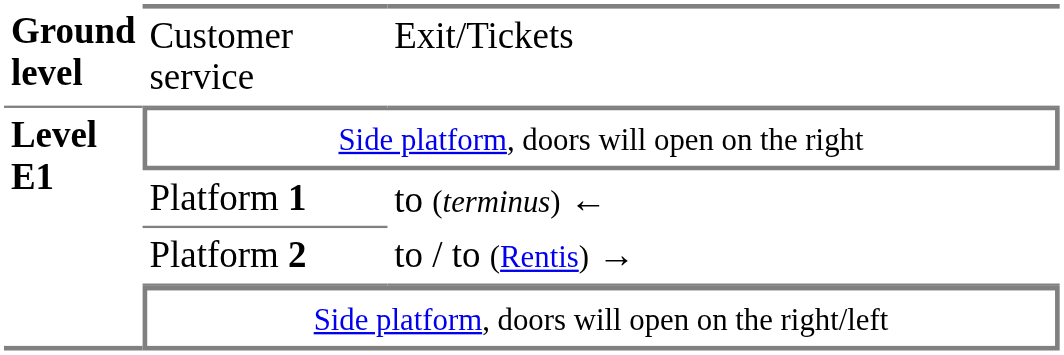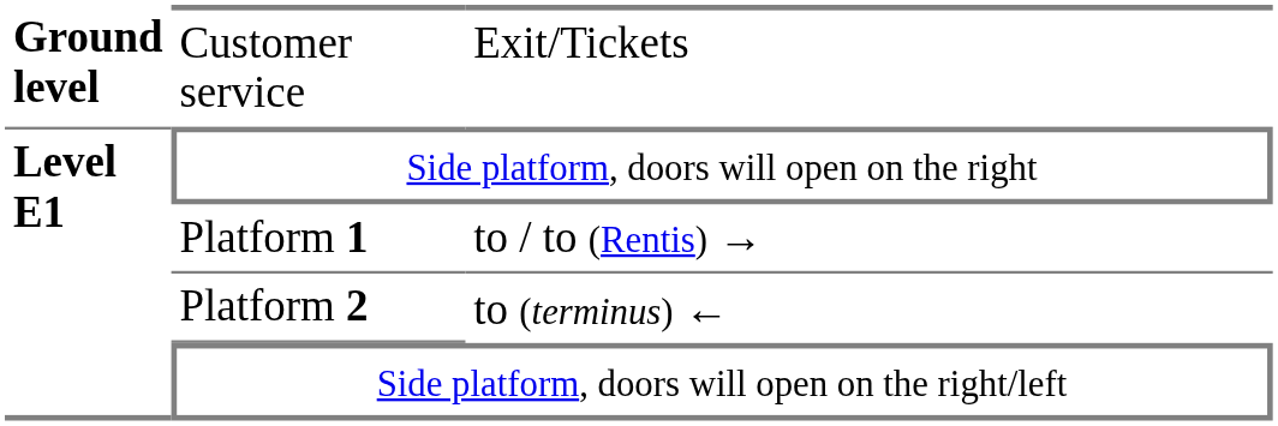Platform 1 | column 3: to (terminus) ← -> to / to (Rentis) →
Platform 2 | column 3: to / to (Rentis) → -> to (terminus) ←
